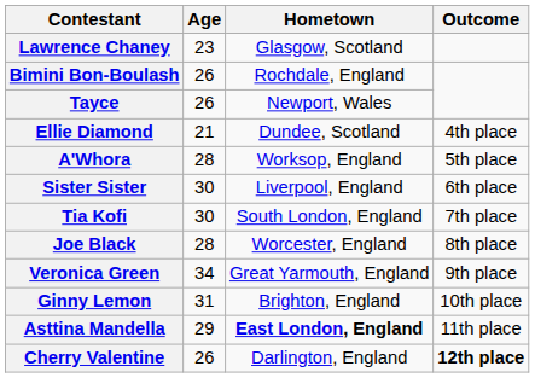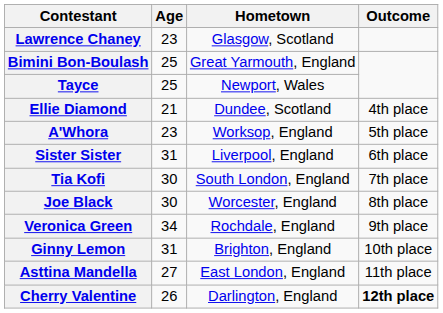Bimini Bon-Boulash | Age: 26 -> 25
Bimini Bon-Boulash | Hometown: Rochdale, England -> Great Yarmouth, England
Tayce | Age: 26 -> 25
A'Whora | Age: 28 -> 23
Sister Sister | Age: 30 -> 31
Joe Black | Age: 28 -> 30
Veronica Green | Hometown: Great Yarmouth, England -> Rochdale, England
Asttina Mandella | Age: 29 -> 27
Asttina Mandella | Hometown: bold -> normal
